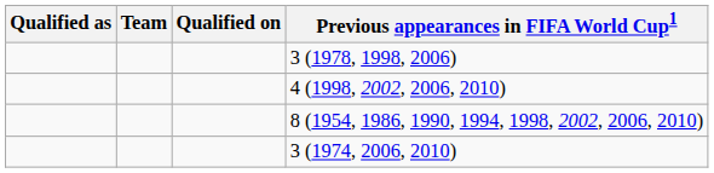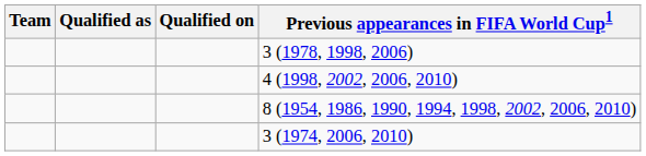columns swapped: Team <-> Qualified as
